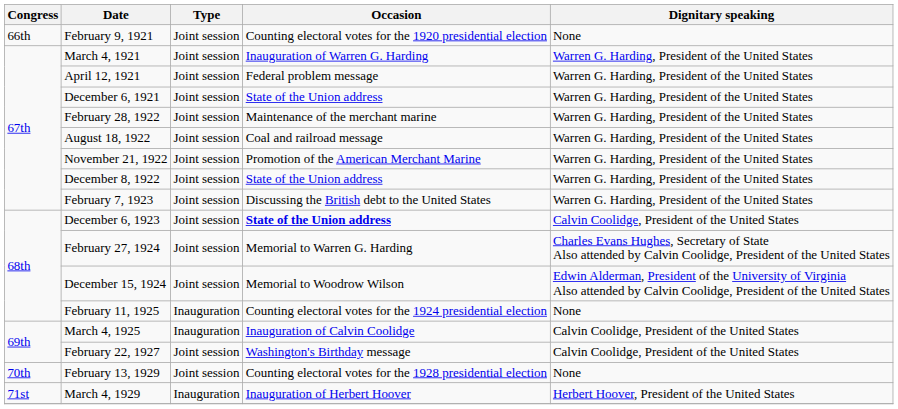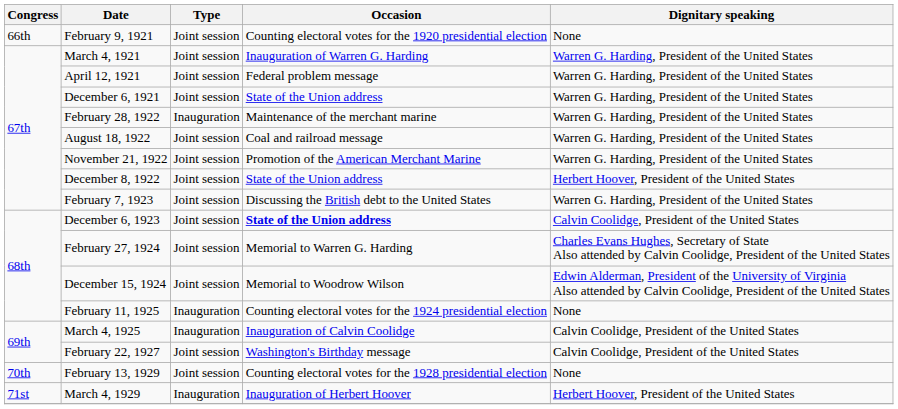February 28, 1922 | Type: Joint session -> Inauguration
December 8, 1922 | Dignitary speaking: Warren G. Harding, President of the United States -> Herbert Hoover, President of the United States
